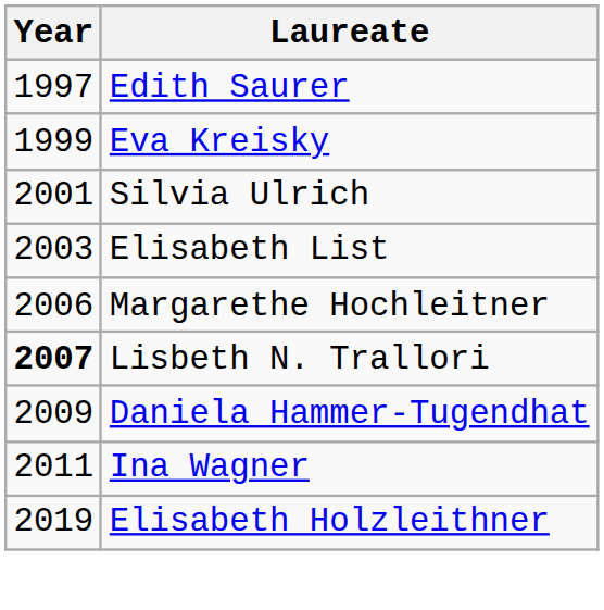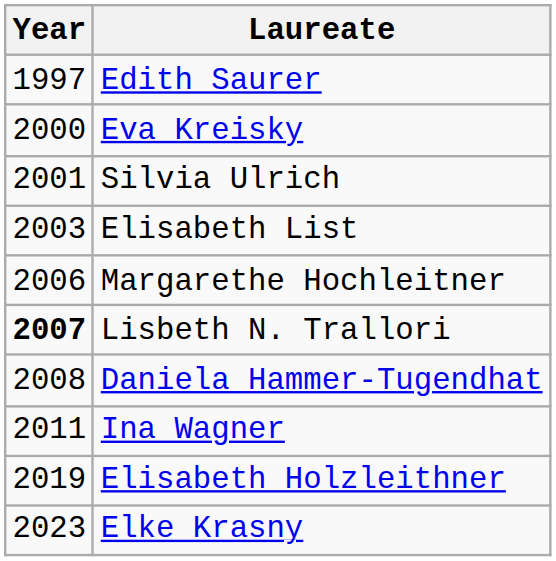Eva Kreisky | Year: 1999 -> 2000
Daniela Hammer-Tugendhat | Year: 2009 -> 2008
+ row: 2023 | Elke Krasny
